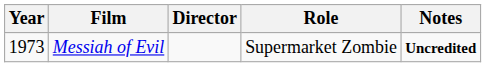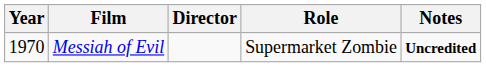Messiah of Evil | Year: 1973 -> 1970
